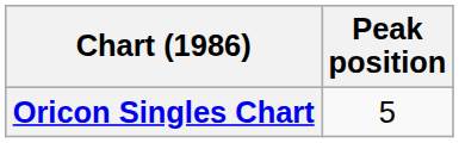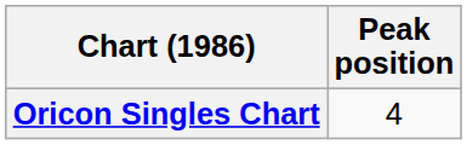Oricon Singles Chart | Peak position: 5 -> 4
